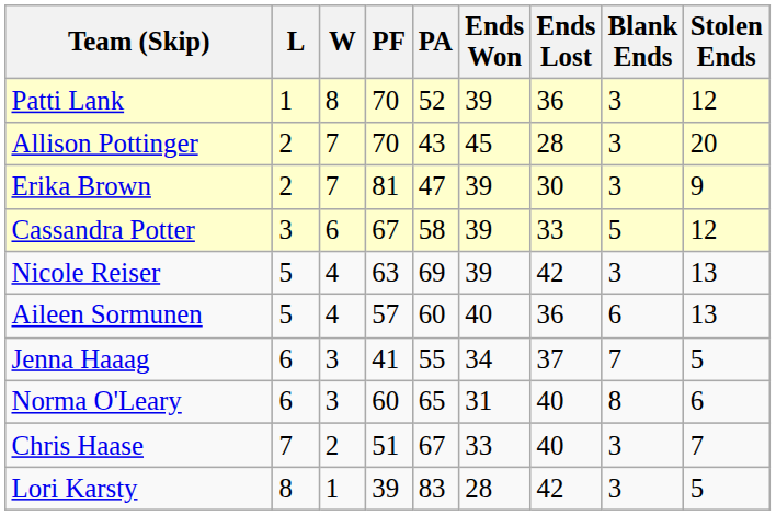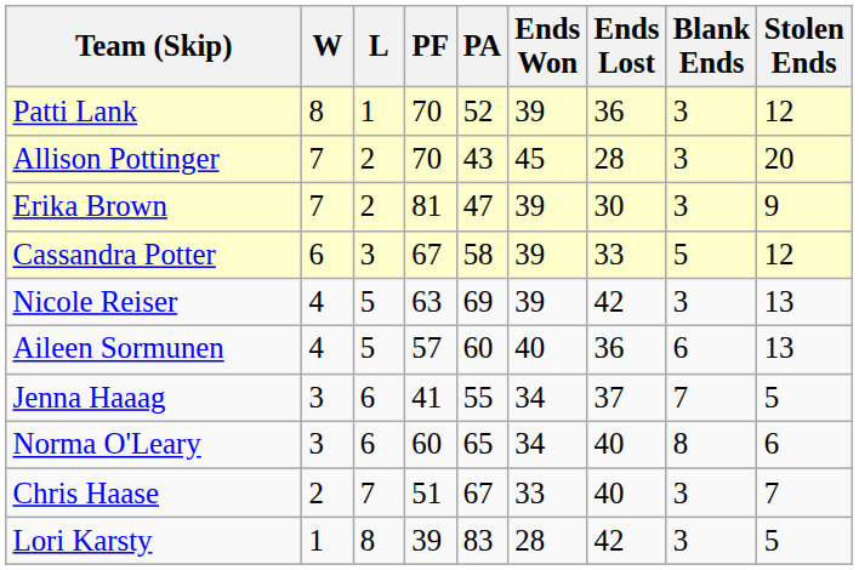columns swapped: W <-> L
Norma O'Leary | Ends Won: 31 -> 34
